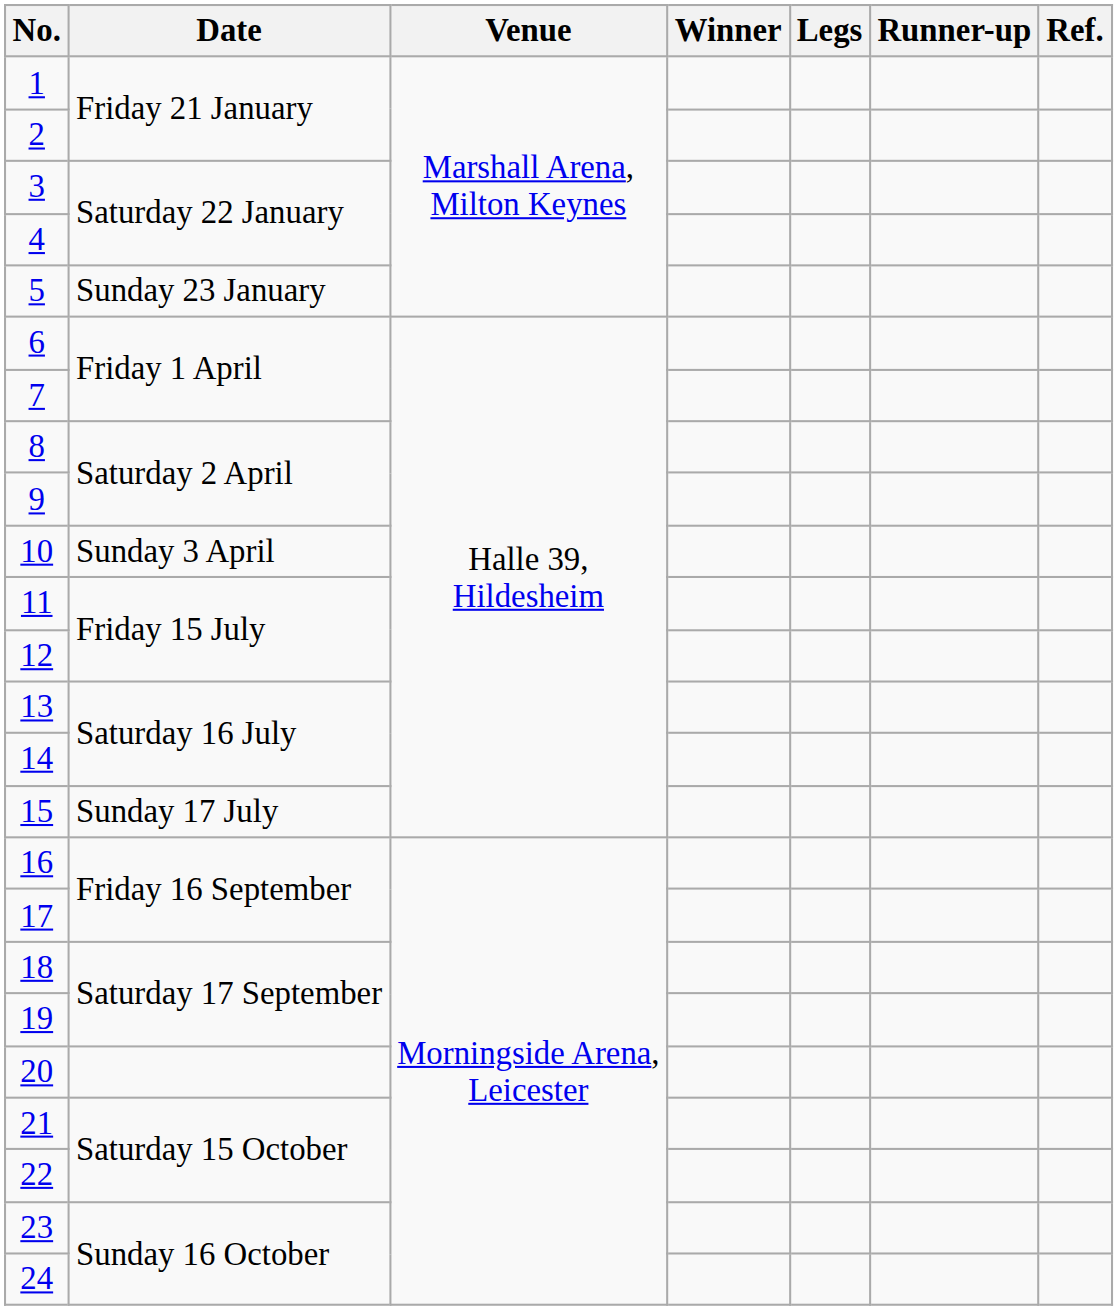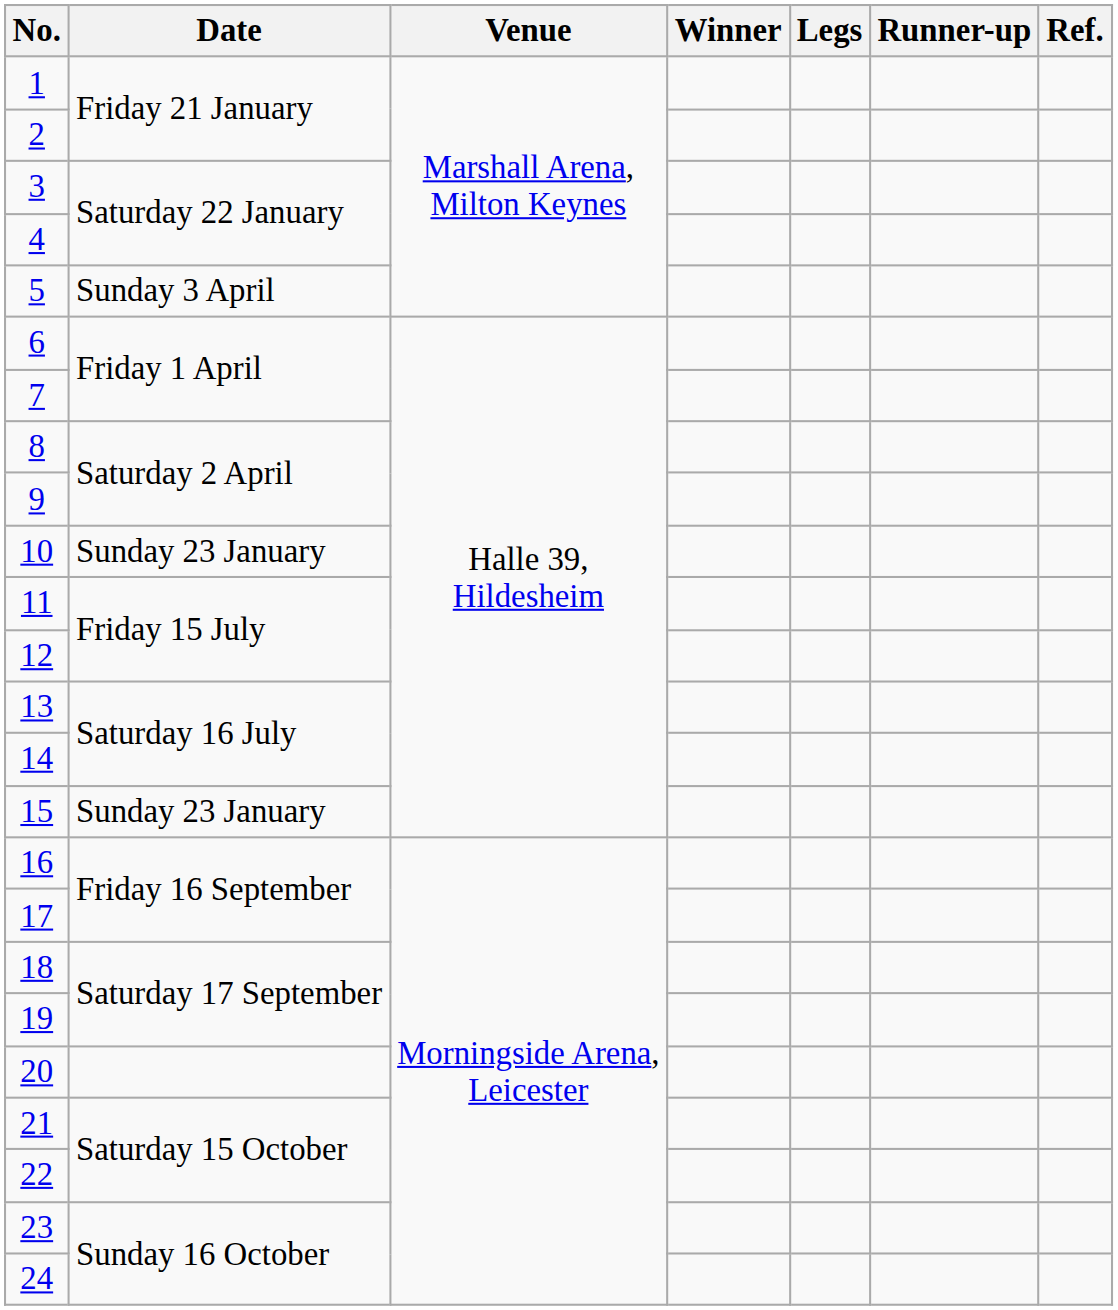5 | Date: Sunday 23 January -> Sunday 3 April
10 | Date: Sunday 3 April -> Sunday 23 January
15 | Date: Sunday 17 July -> Sunday 23 January
